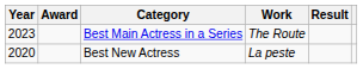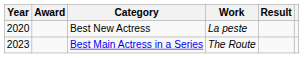rows swapped: Best New Actress <-> Best Main Actress in a Series
